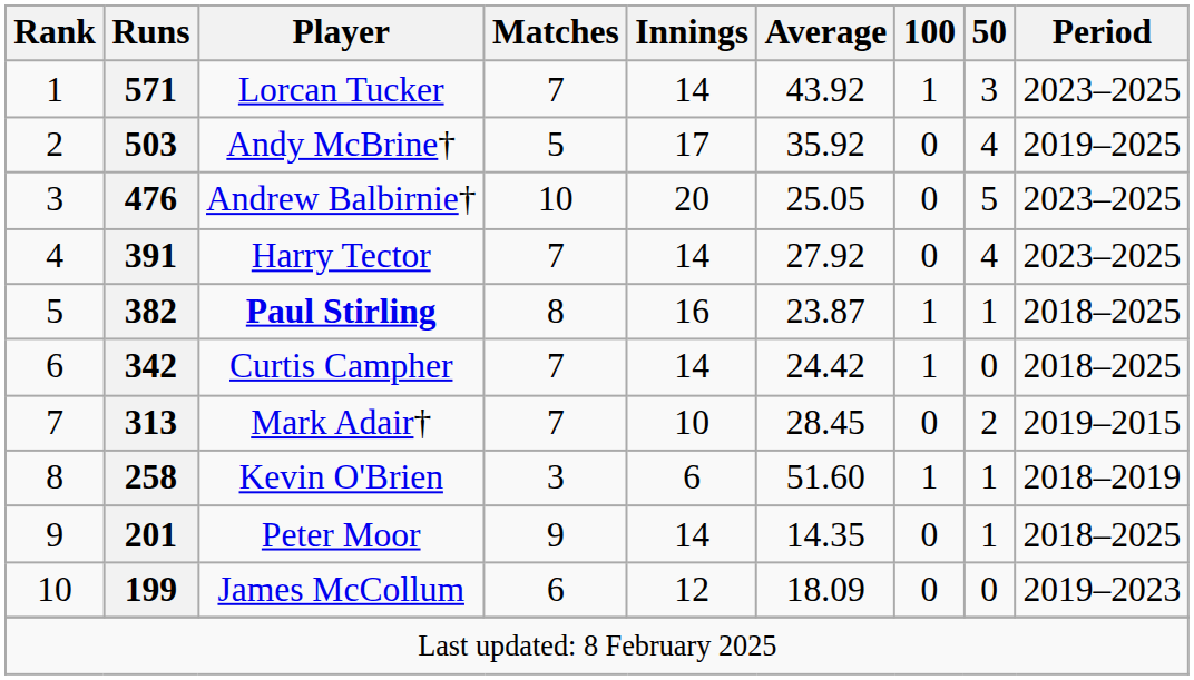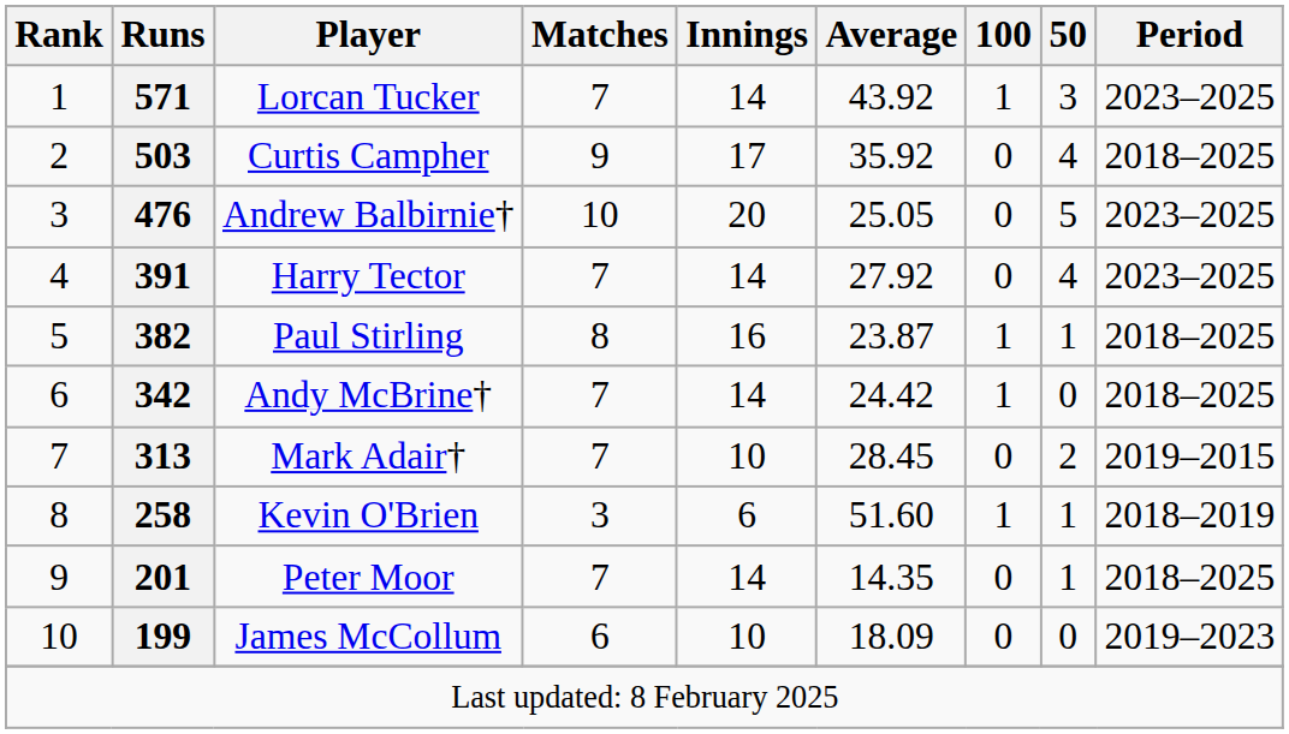503 | Player: Andy McBrine† -> Curtis Campher
503 | Matches: 5 -> 9
503 | Period: 2019–2025 -> 2018–2025
382 | Player: bold -> normal
342 | Player: Curtis Campher -> Andy McBrine†
201 | Matches: 9 -> 7
199 | Innings: 12 -> 10
